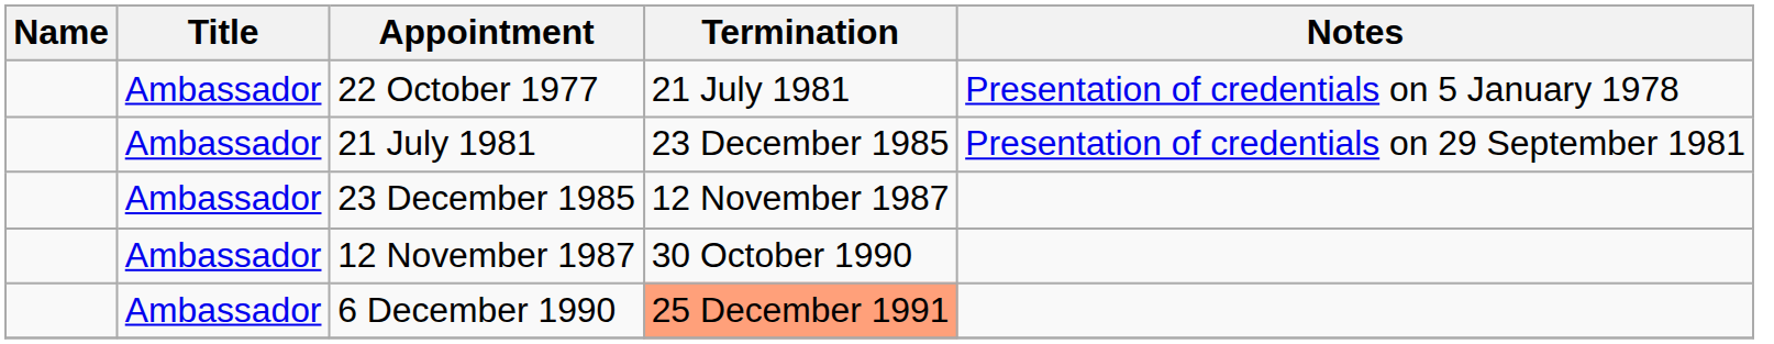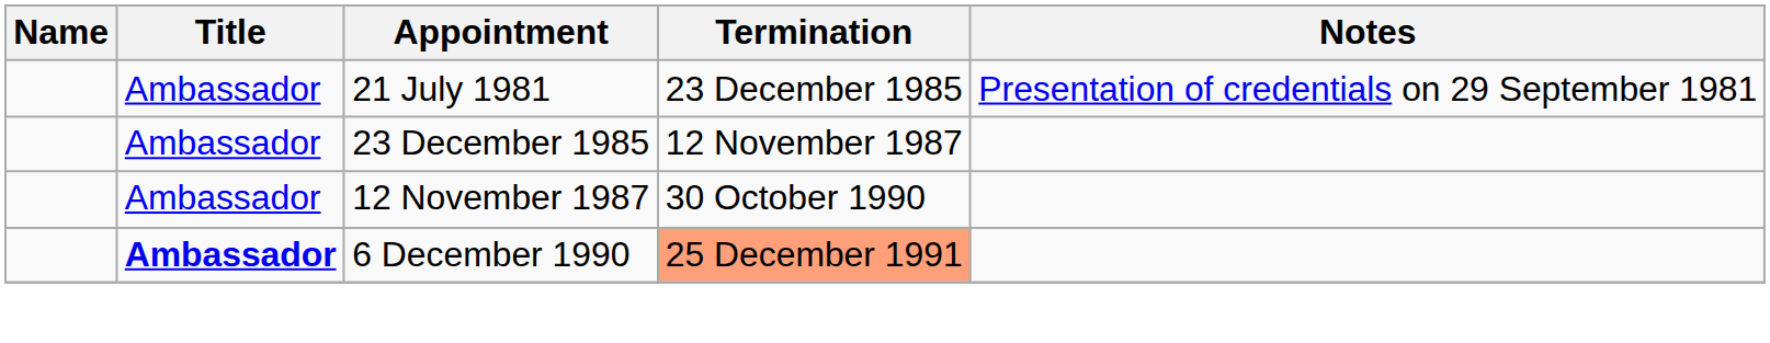- row: Ambassador | 22 October 1977 | 21 July 1981 | Presentation of credentials on 5 January 1978
6 December 1990 | Title: normal -> bold
